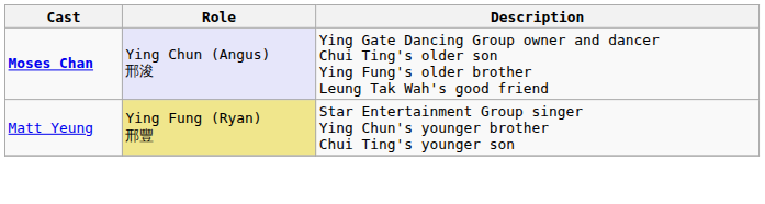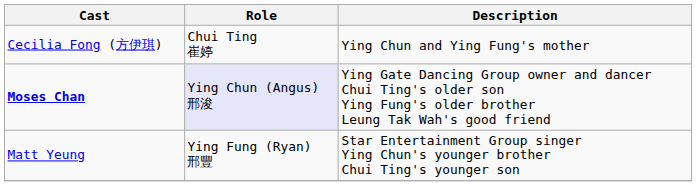+ row: Cecilia Fong (方伊琪) | Chui Ting 崔婷 | Ying Chun and Ying Fung's mother
Matt Yeung | Role: khaki background -> no background
